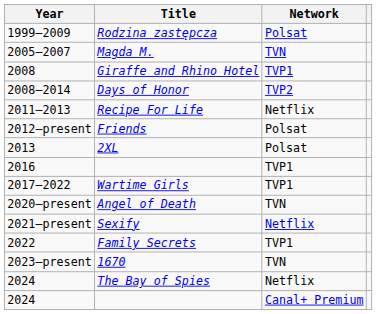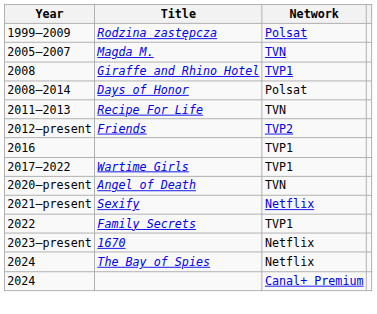Days of Honor | Network: TVP2 -> Polsat
Recipe For Life | Network: Netflix -> TVN
Friends | Network: Polsat -> TVP2
- row: 2013 | 2XL | Polsat
1670 | Network: TVN -> Netflix
